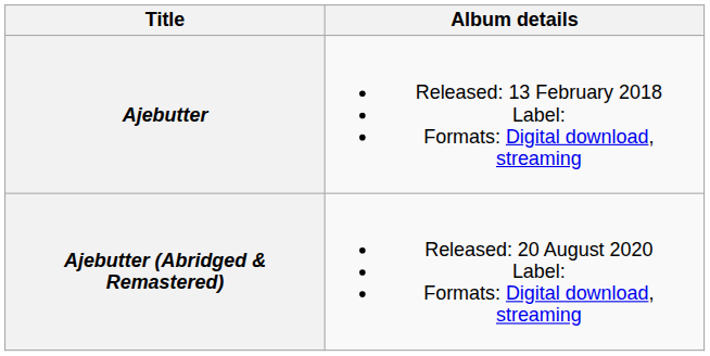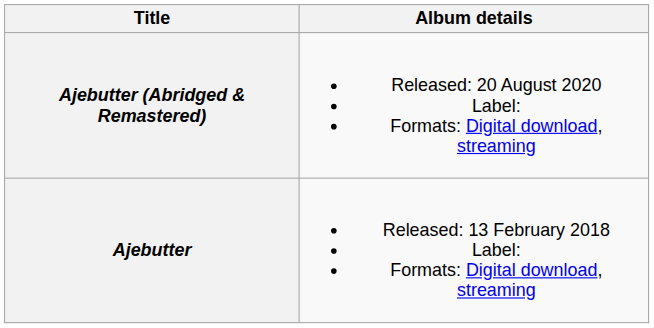rows swapped: Ajebutter (Abridged & Remastered) <-> Ajebutter
